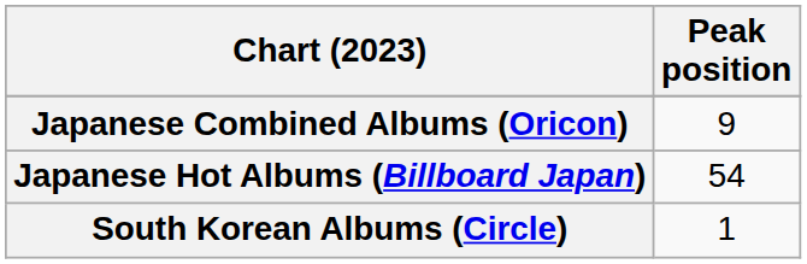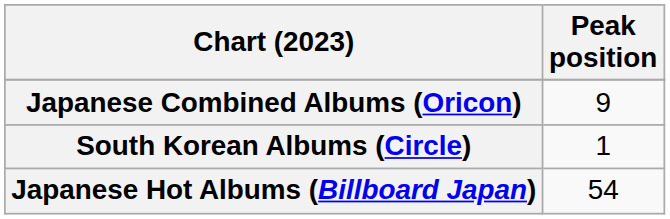rows swapped: Japanese Hot Albums (Billboard Japan) <-> South Korean Albums (Circle)
